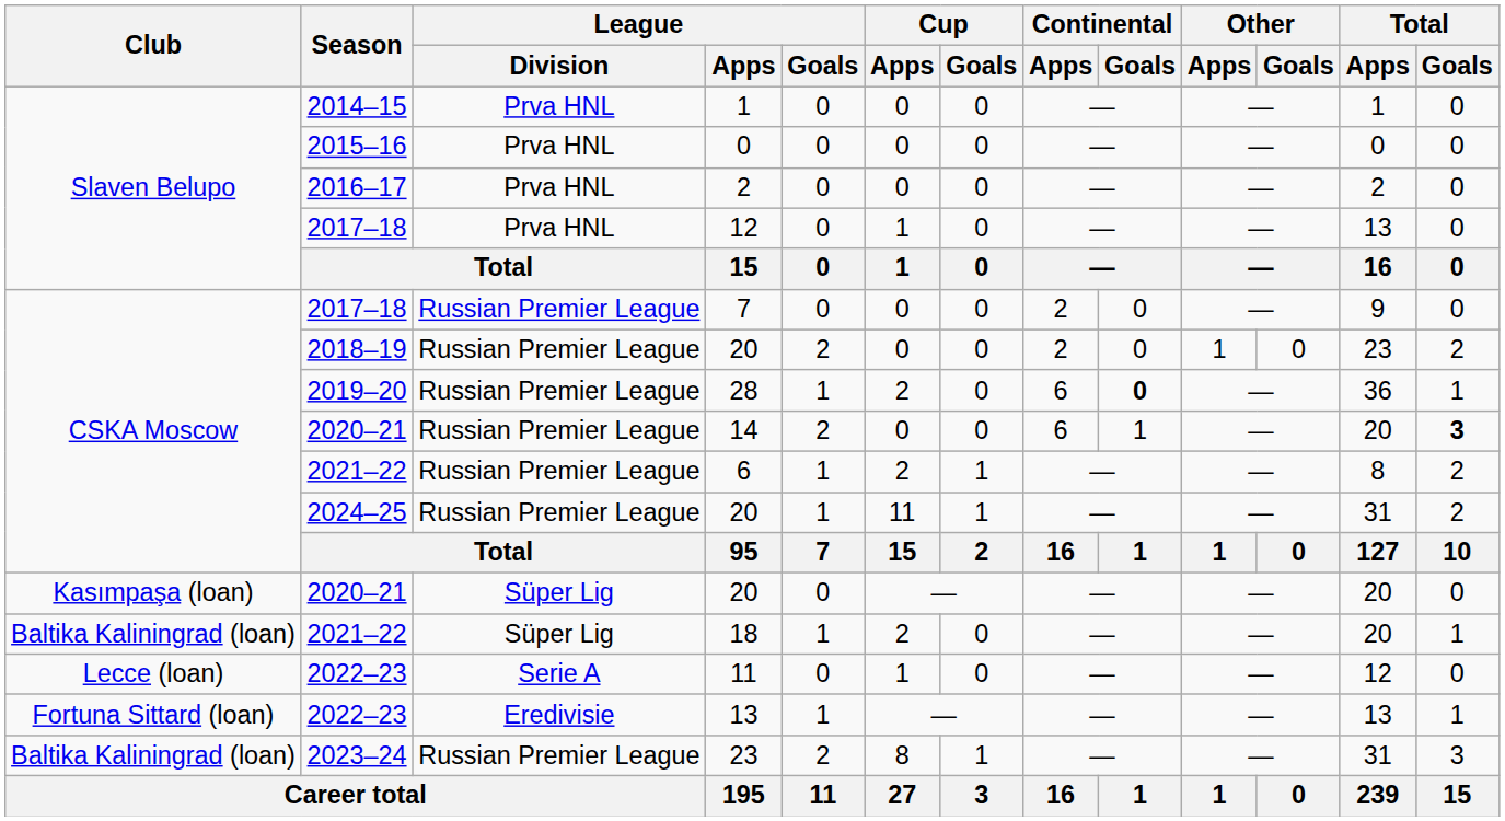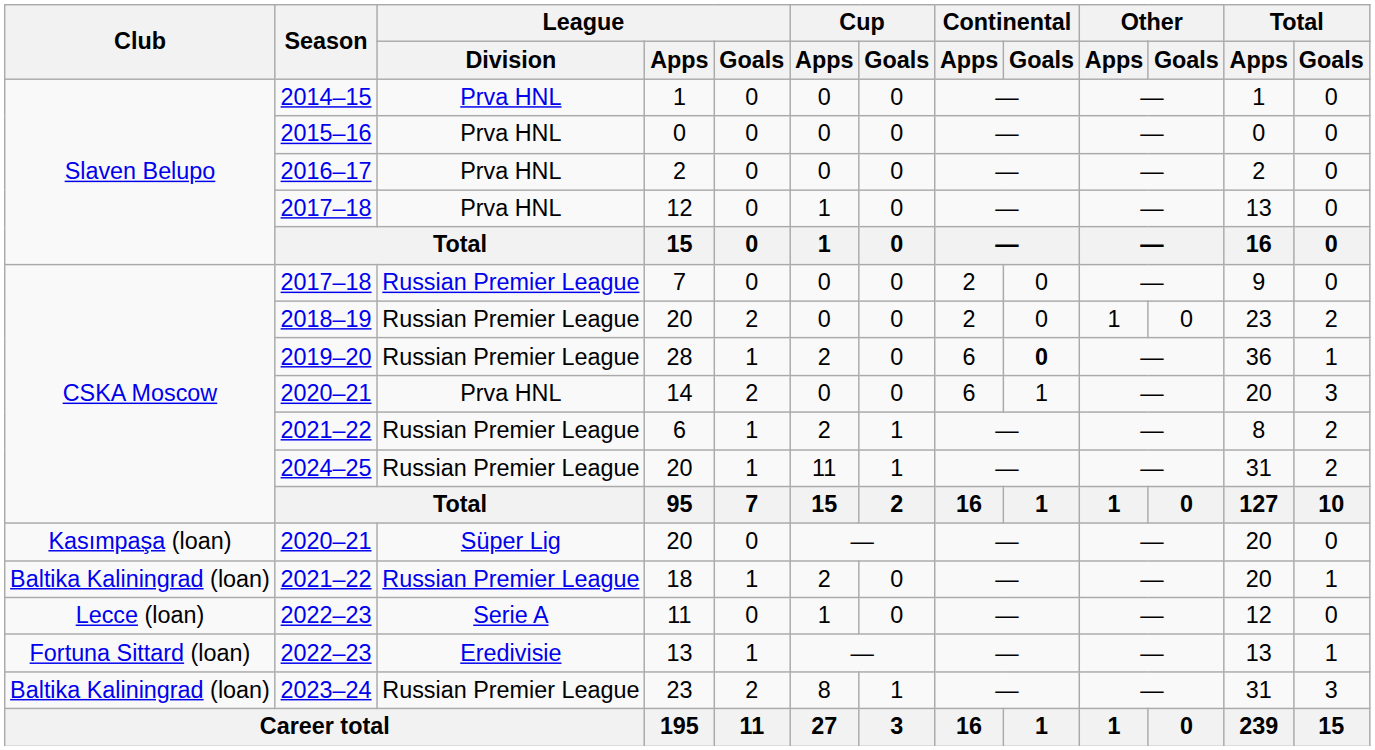14 | League / Division: Russian Premier League -> Prva HNL
14 | Total / Goals: bold -> normal
18 | League / Division: Süper Lig -> Russian Premier League
